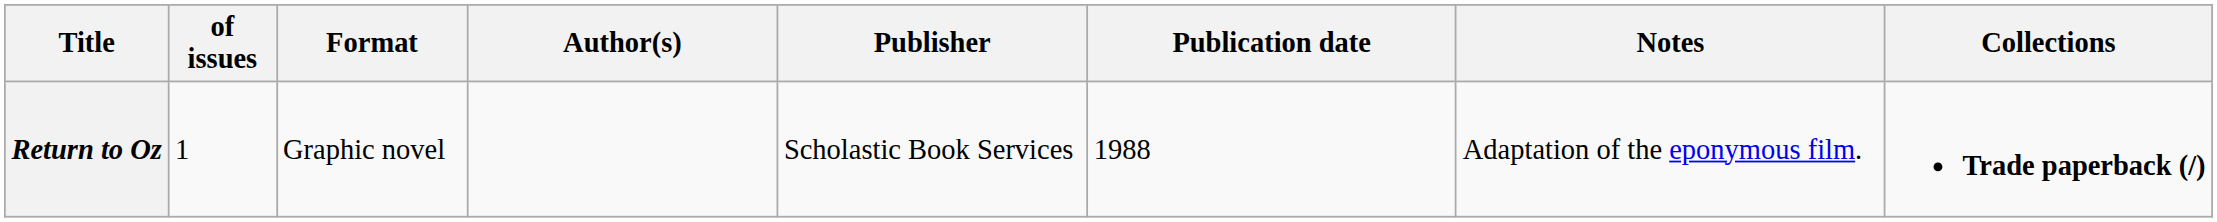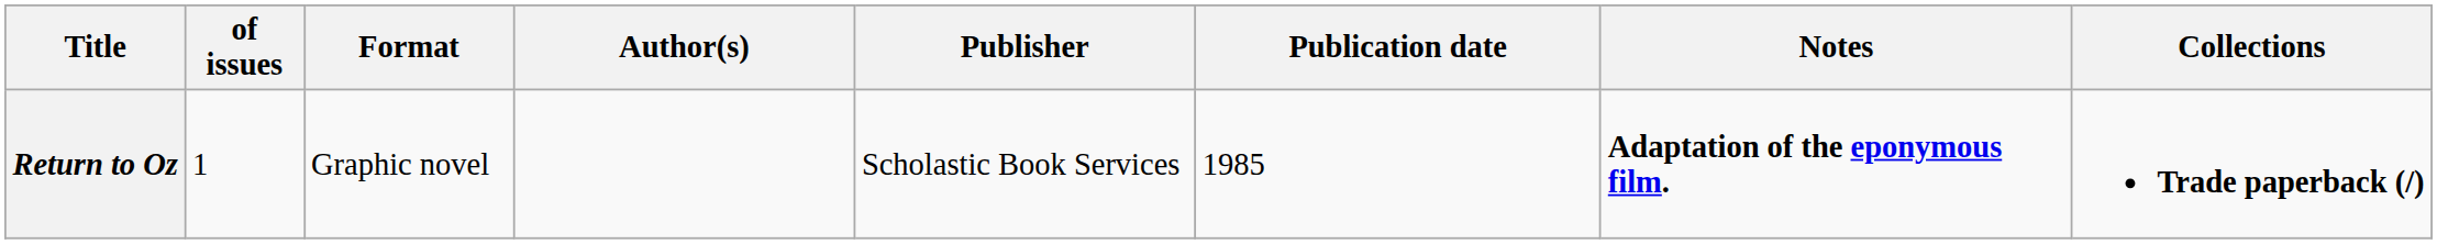Return to Oz | Publication date: 1988 -> 1985
Return to Oz | Notes: normal -> bold
